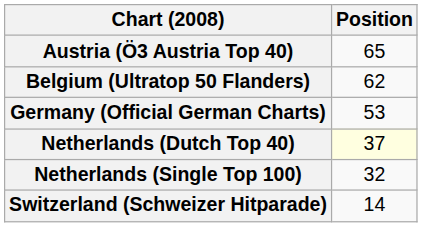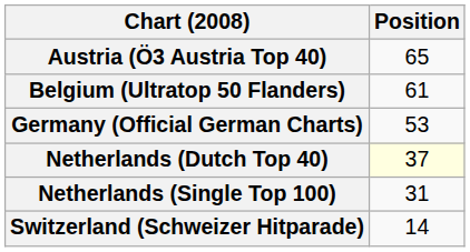Belgium (Ultratop 50 Flanders) | Position: 62 -> 61
Netherlands (Single Top 100) | Position: 32 -> 31
